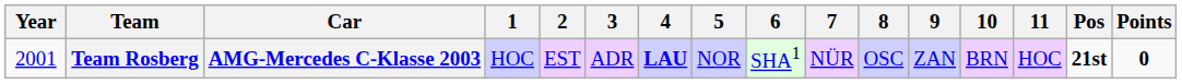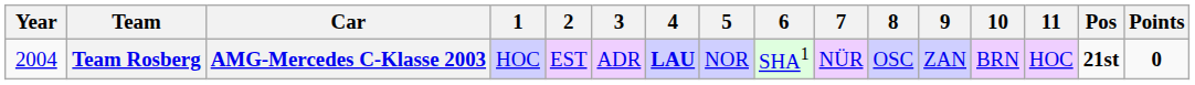Team Rosberg | Year: 2001 -> 2004
